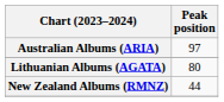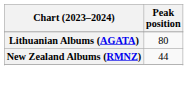- row: Australian Albums (ARIA) | 97
